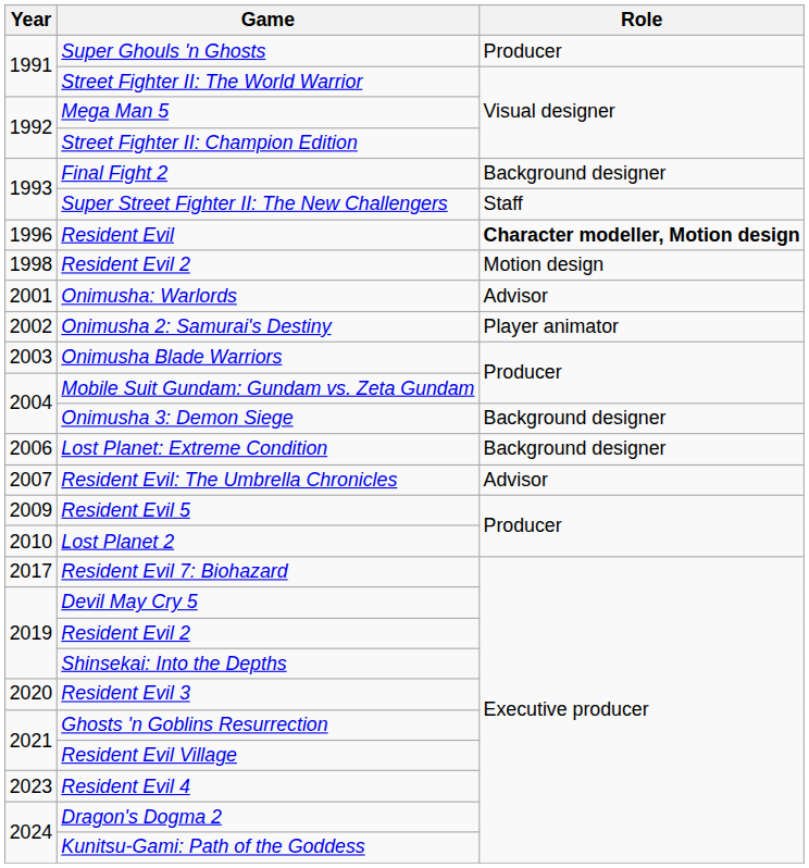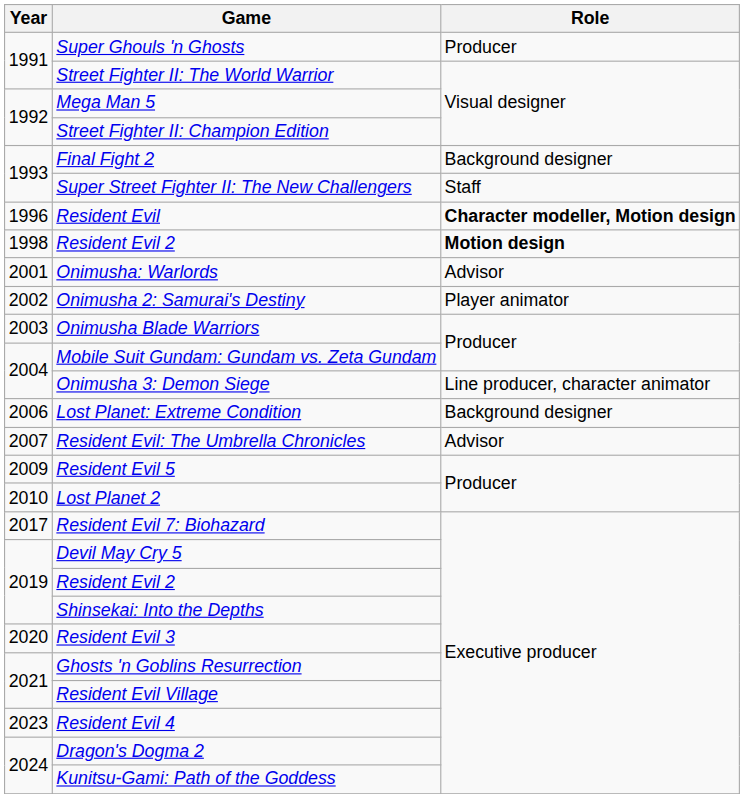1998 / Resident Evil 2 | Role: normal -> bold
Onimusha 3: Demon Siege | Role: Background designer -> Line producer, character animator
